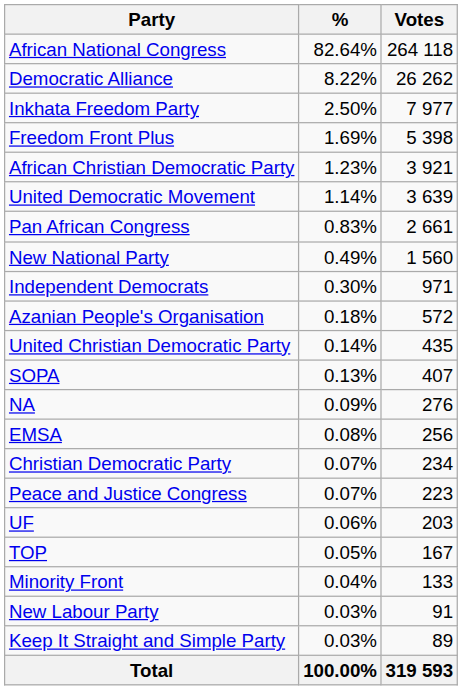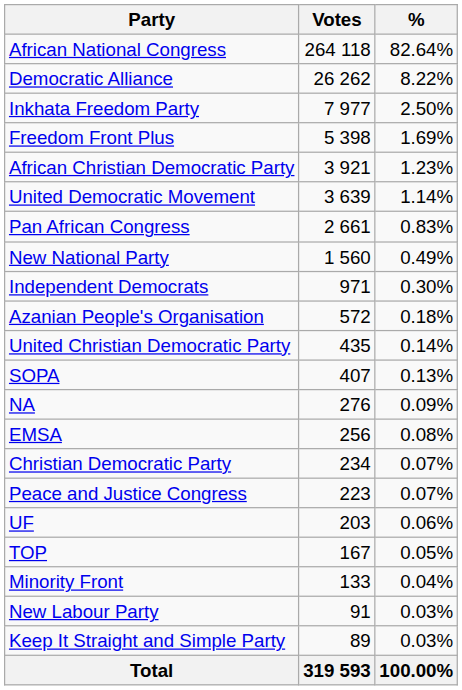columns swapped: Votes <-> %
